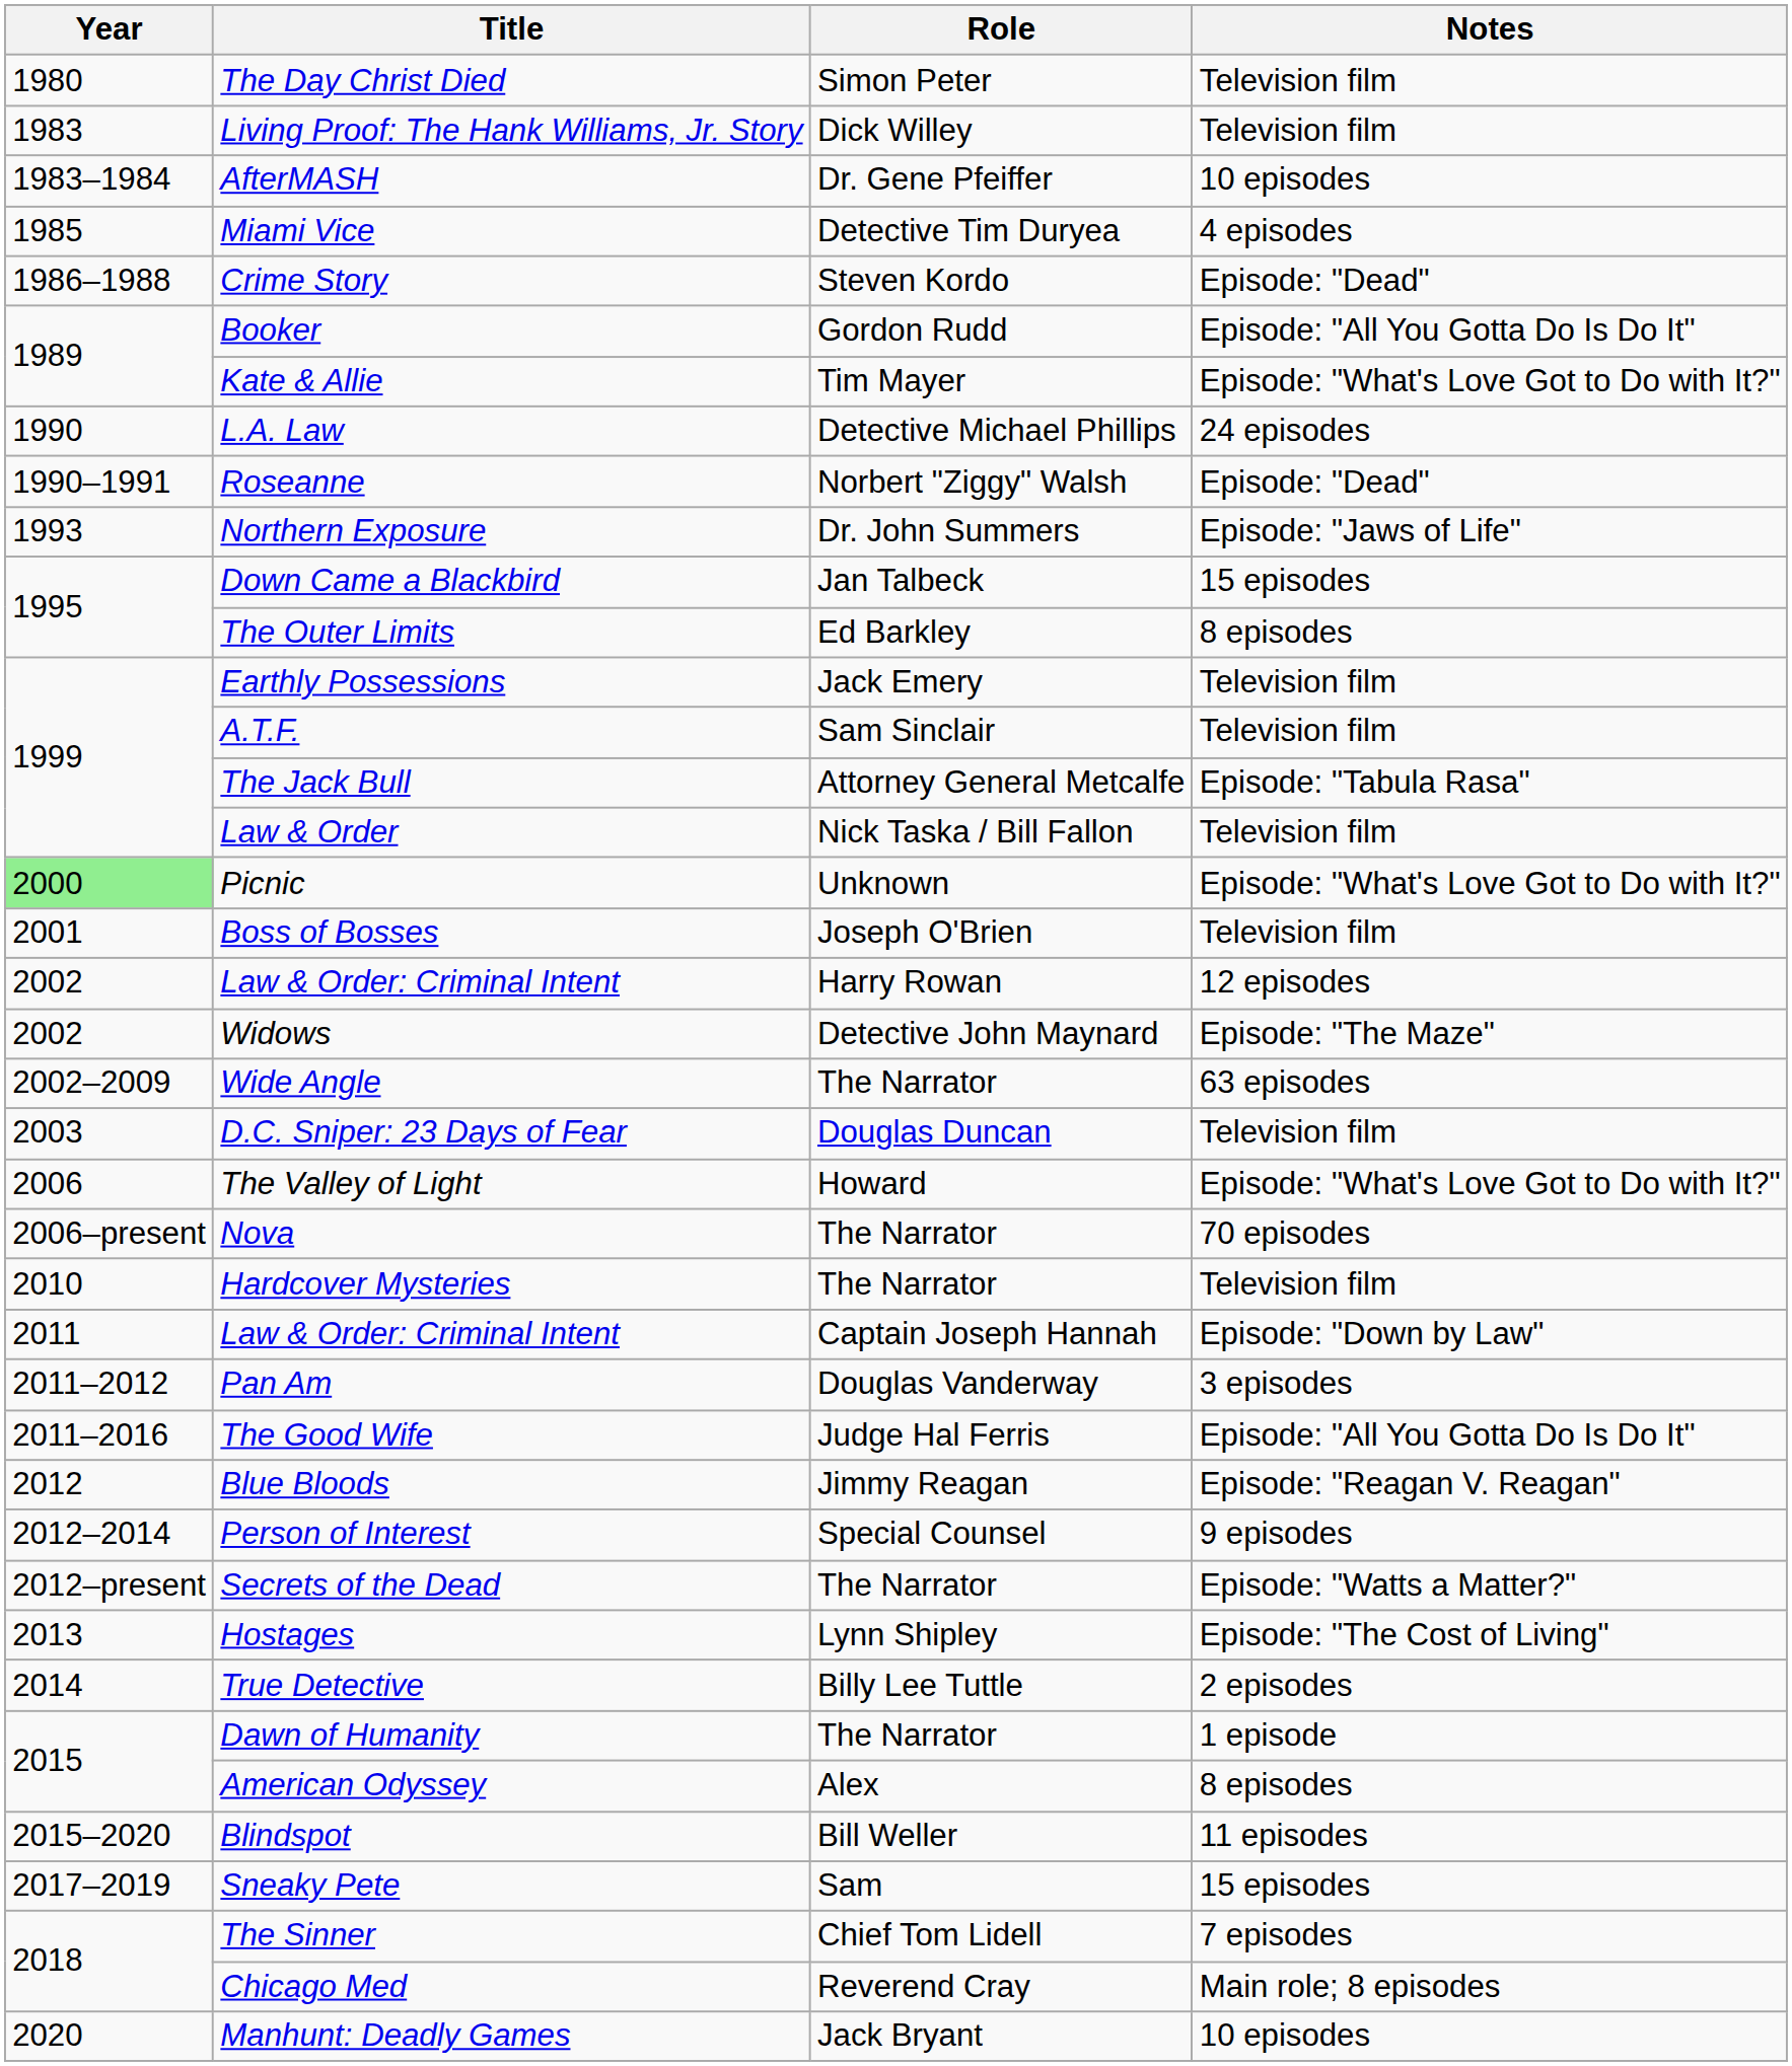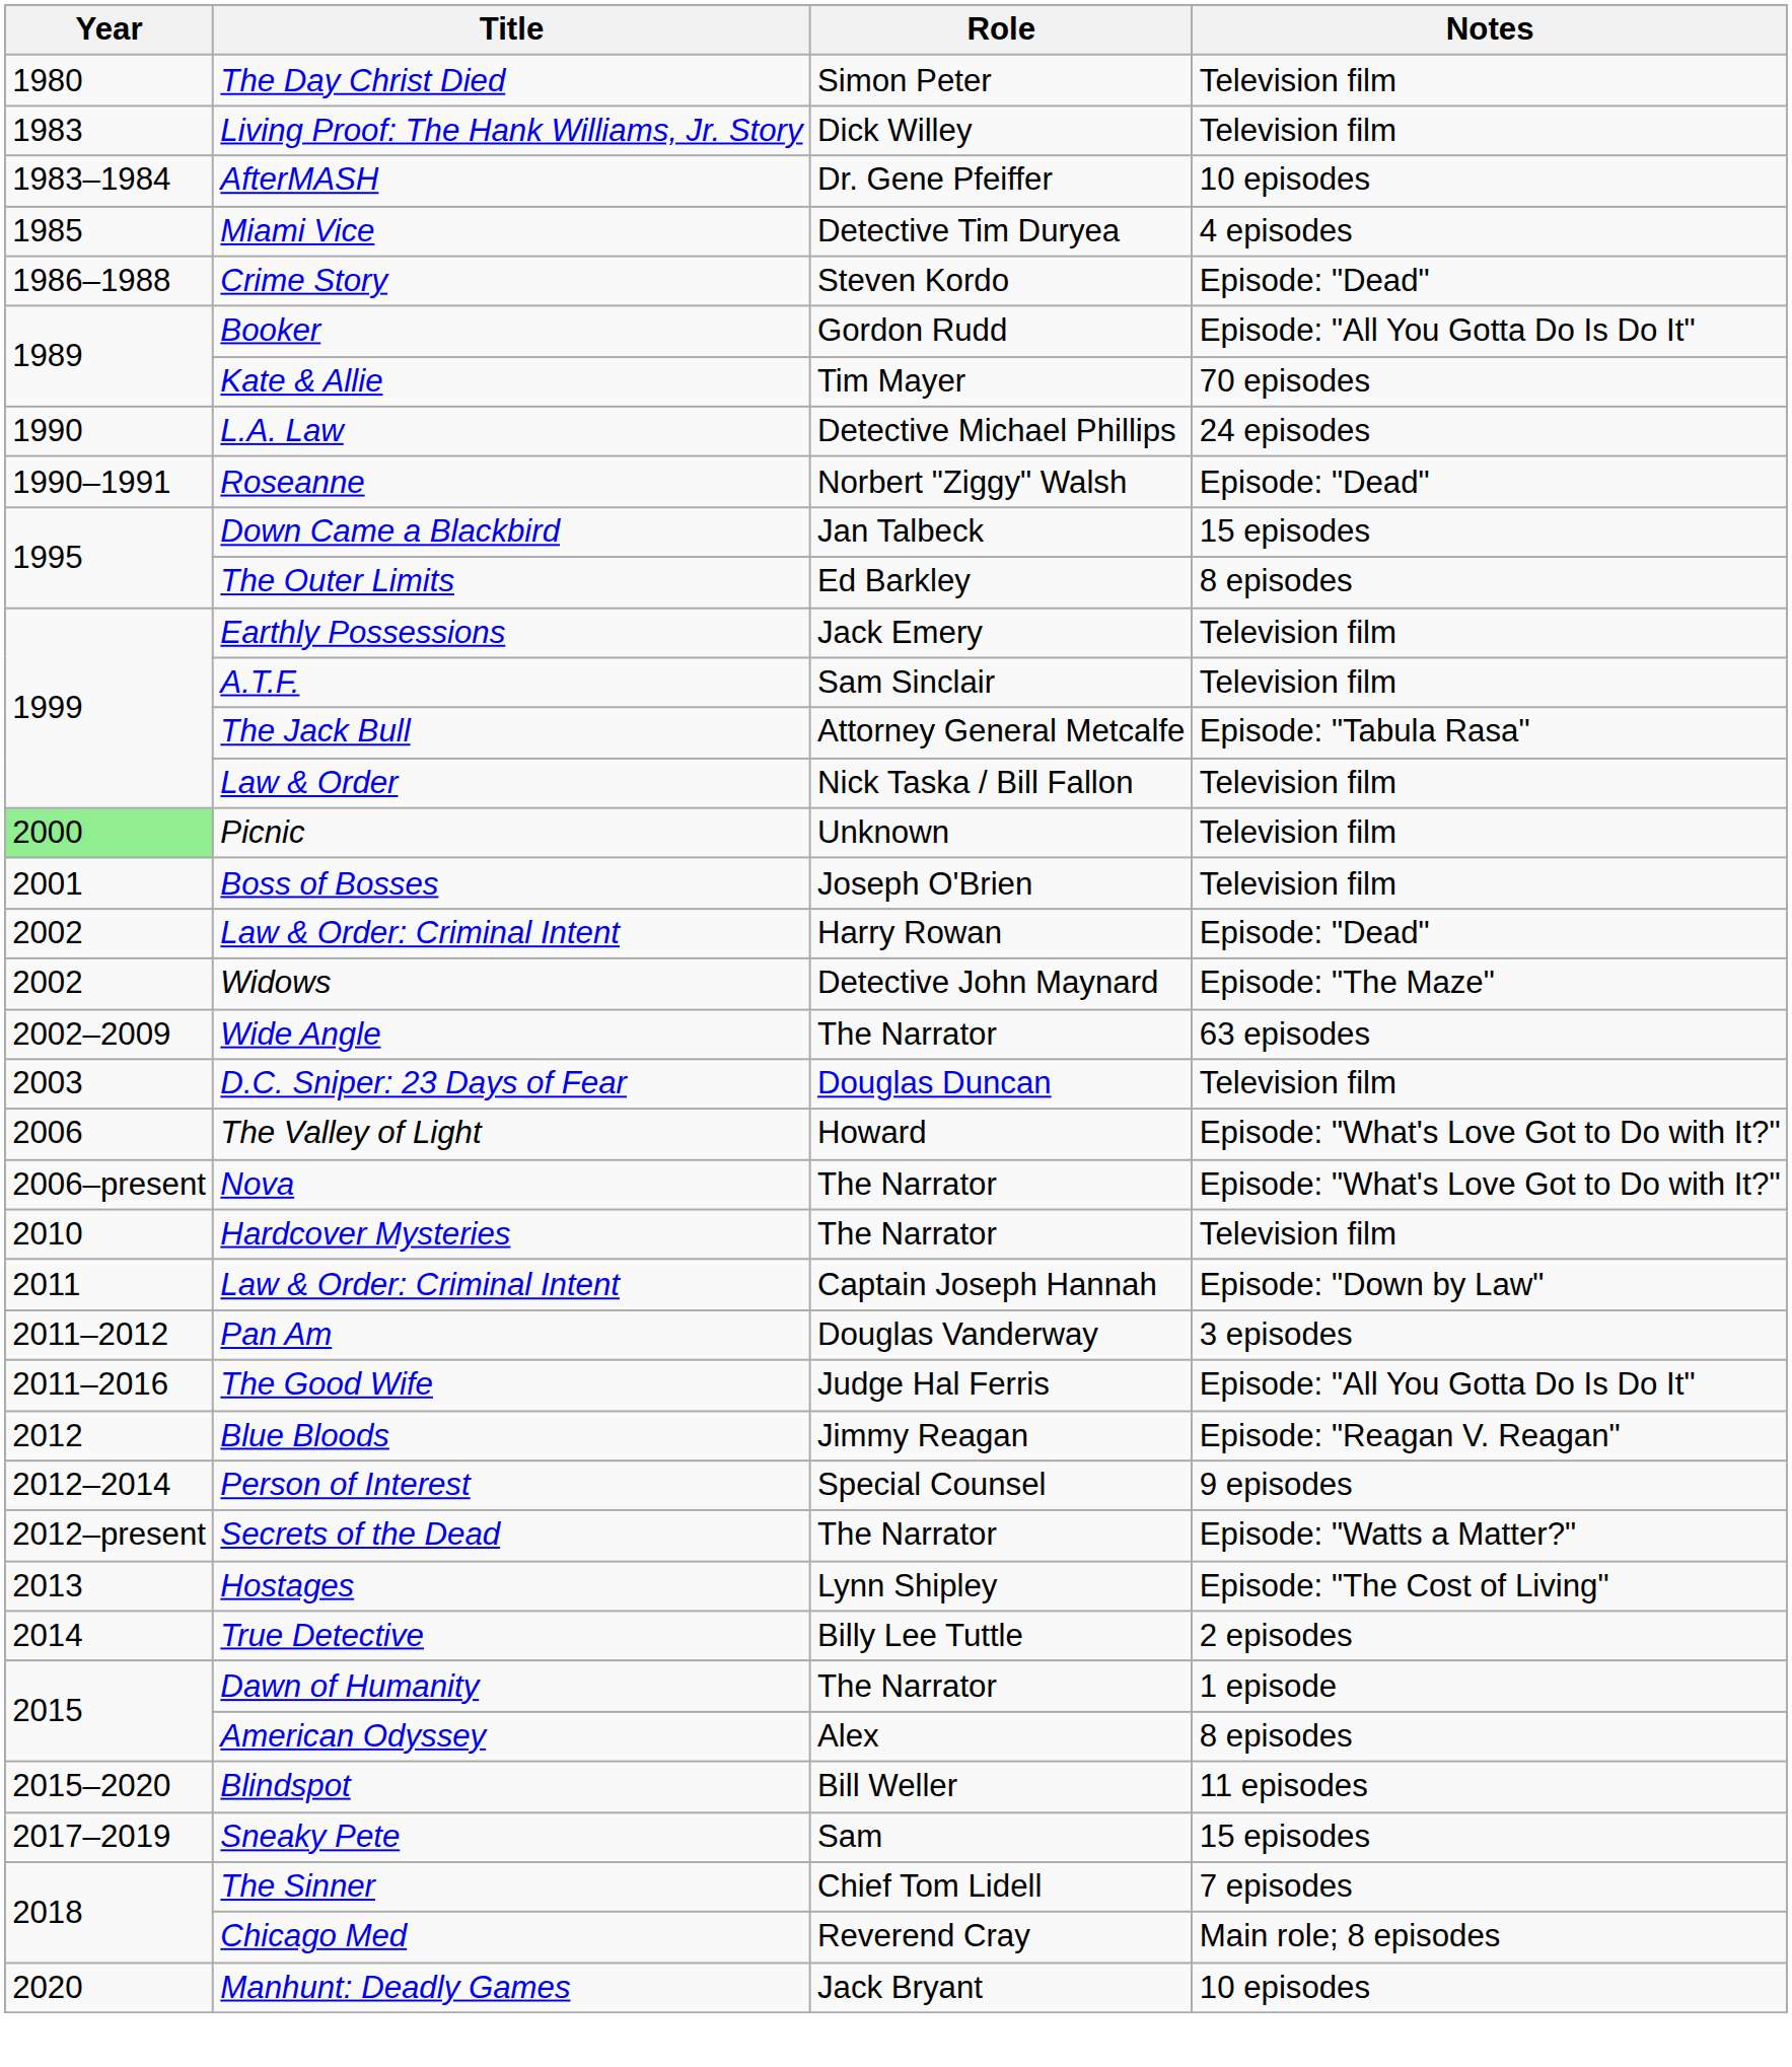Kate & Allie | Notes: Episode: "What's Love Got to Do with It?" -> 70 episodes
- row: 1993 | Northern Exposure | Dr. John Summers | Episode: "Jaws of Life"
Picnic | Notes: Episode: "What's Love Got to Do with It?" -> Television film
Law & Order: Criminal Intent / Harry Rowan | Notes: 12 episodes -> Episode: "Dead"
Nova | Notes: 70 episodes -> Episode: "What's Love Got to Do with It?"
